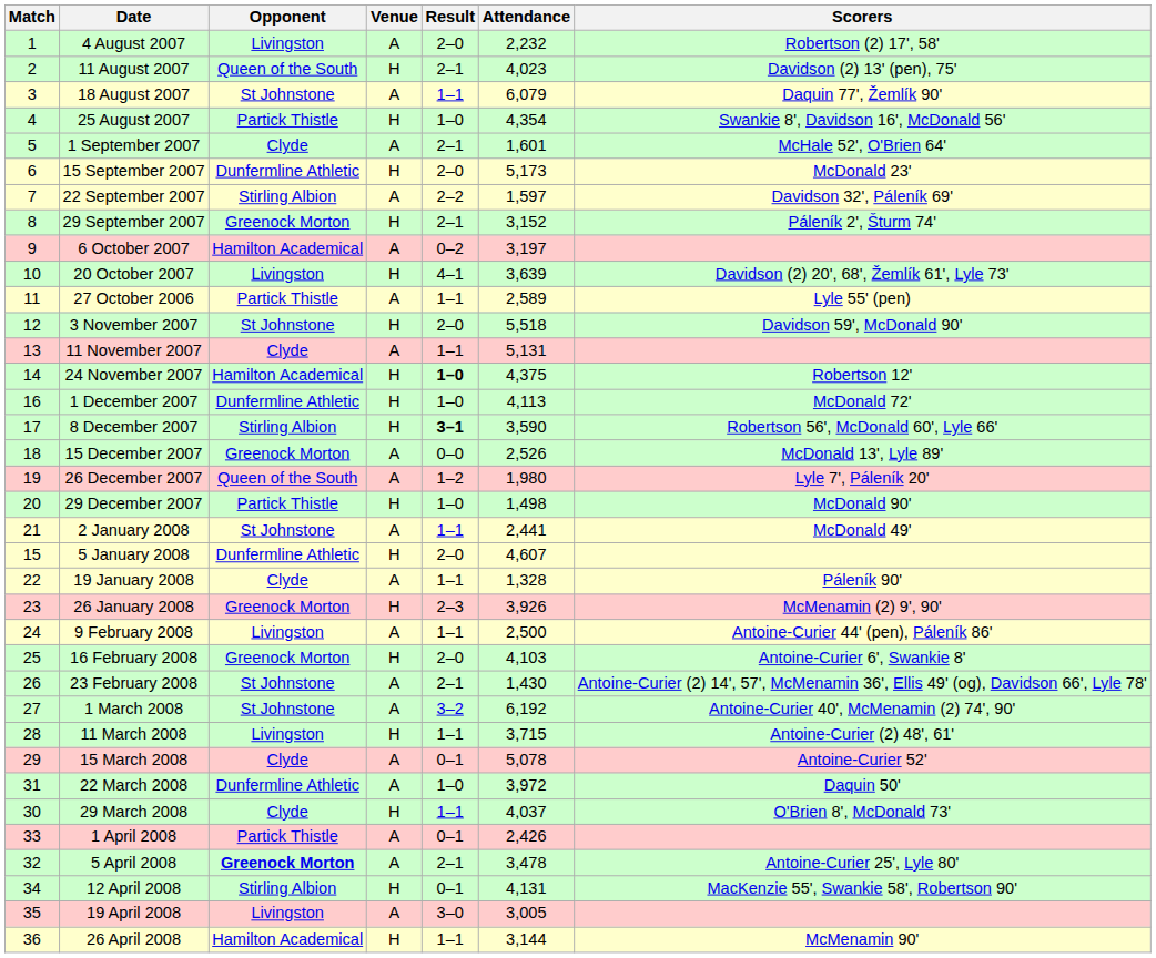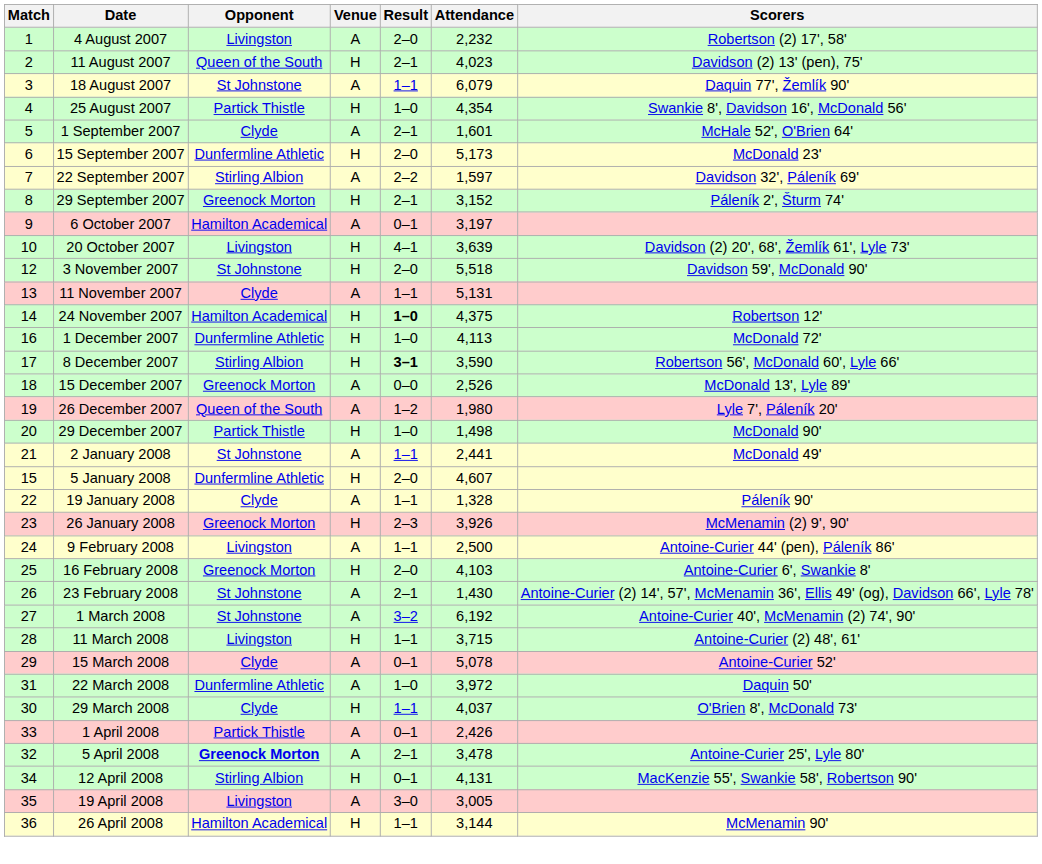6 October 2007 | Result: 0–2 -> 0–1
- row: 11 | 27 October 2006 | Partick Thistle | A | 1–1 | 2,589 | Lyle 55' (pen)
